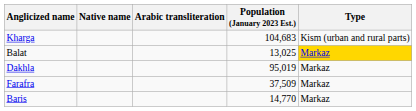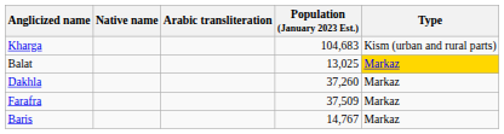Dakhla | Population (January 2023 Est.): 95,019 -> 37,260
Baris | Population (January 2023 Est.): 14,770 -> 14,767
